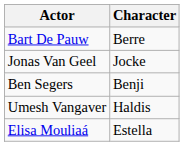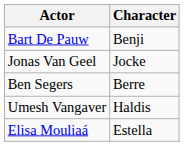Bart De Pauw | Character: Berre -> Benji
Ben Segers | Character: Benji -> Berre
